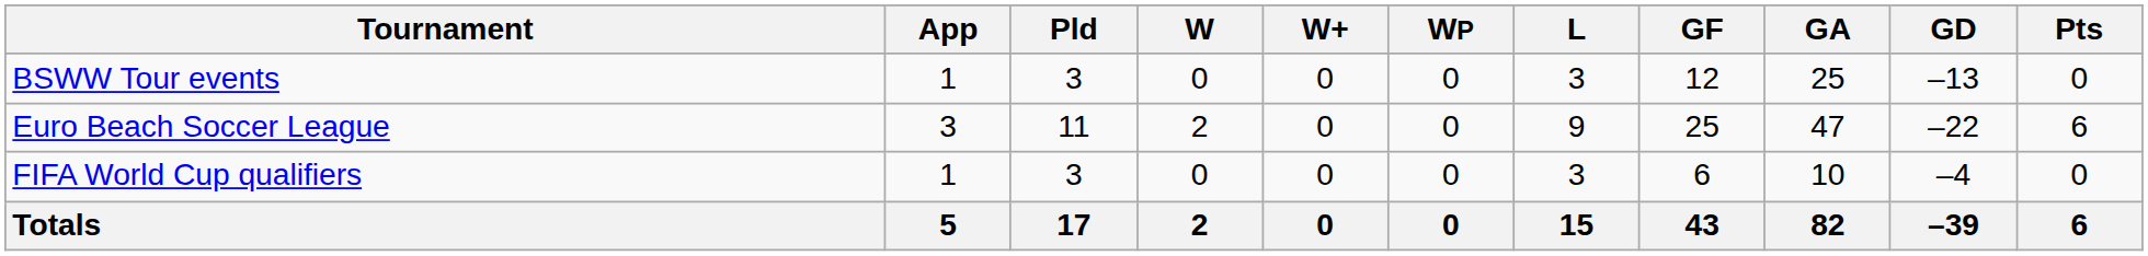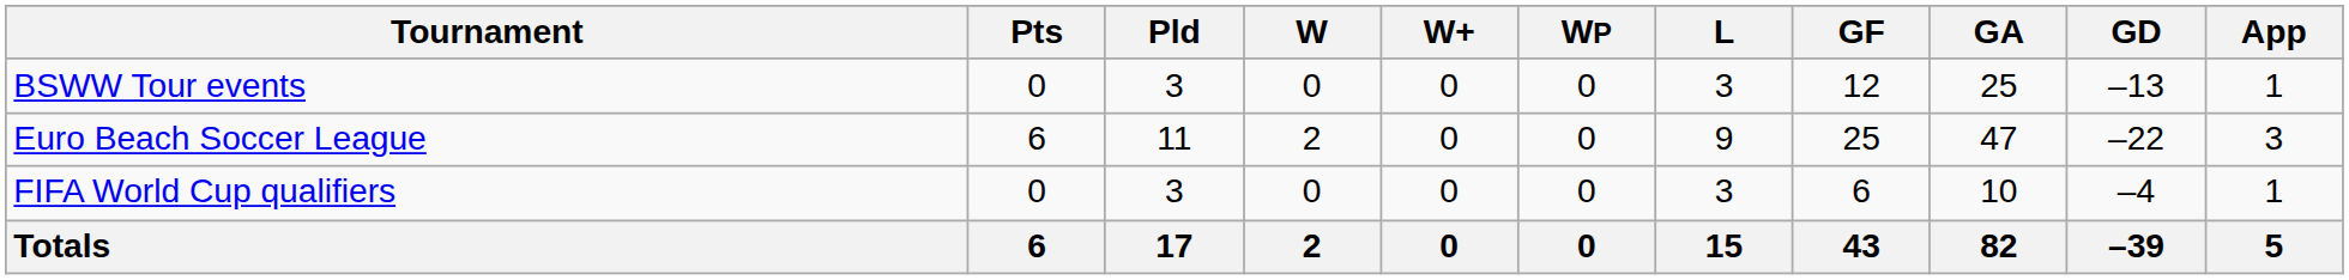columns swapped: App <-> Pts
